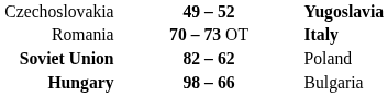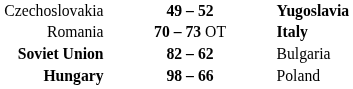Soviet Union | column 3: Poland -> Bulgaria
Hungary | column 3: Bulgaria -> Poland
